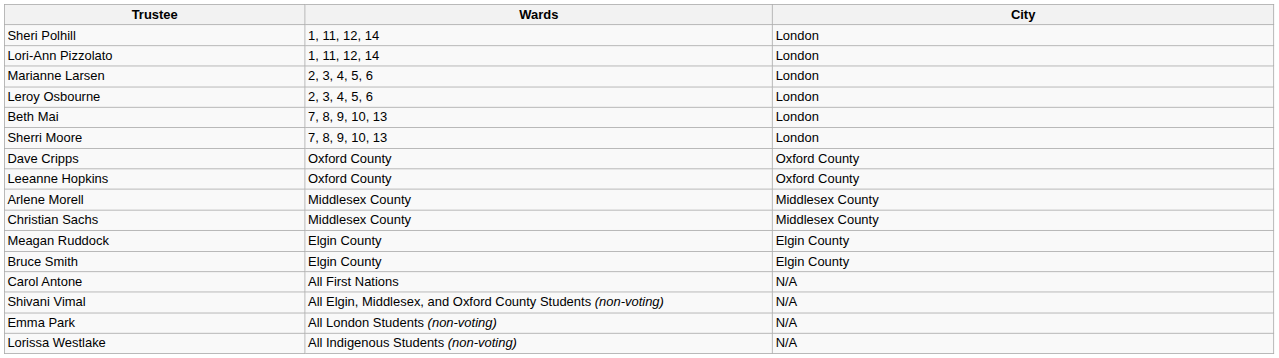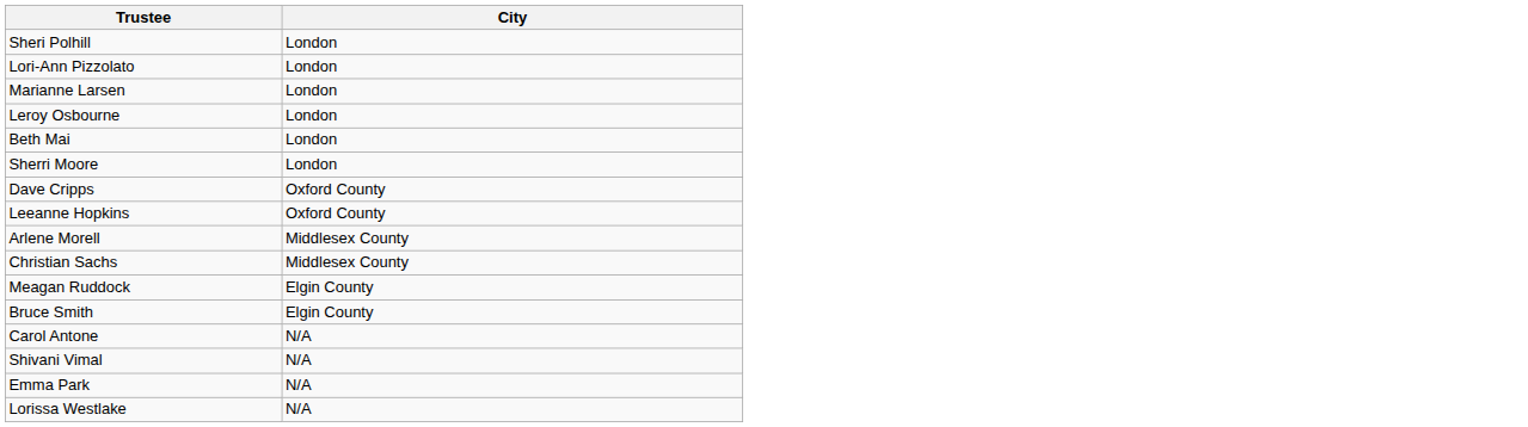- column: Wards | 1, 11, 12, 14 | 1, 11, 12, 14 | 2, 3, 4, 5, 6 | 2, 3, 4, 5, 6 | 7, 8, 9, 10, 13 | 7, 8, 9, 10, 13 | Oxford County | Oxford County | Middlesex County | Middlesex County | Elgin County | Elgin County | All First Nations | All Elgin, Middlesex, and Oxford County Students (non-voting) | All London Students (non-voting) | All Indigenous Students (non-voting)
